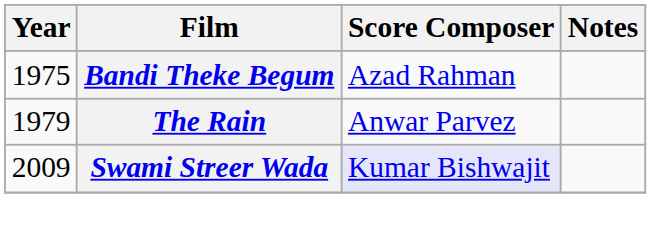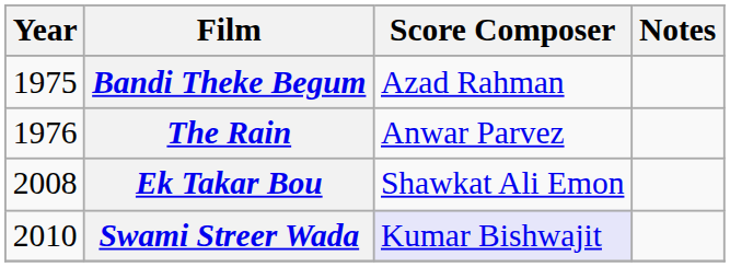The Rain | Year: 1979 -> 1976
+ row: 2008 | Ek Takar Bou | Shawkat Ali Emon
Swami Streer Wada | Year: 2009 -> 2010
